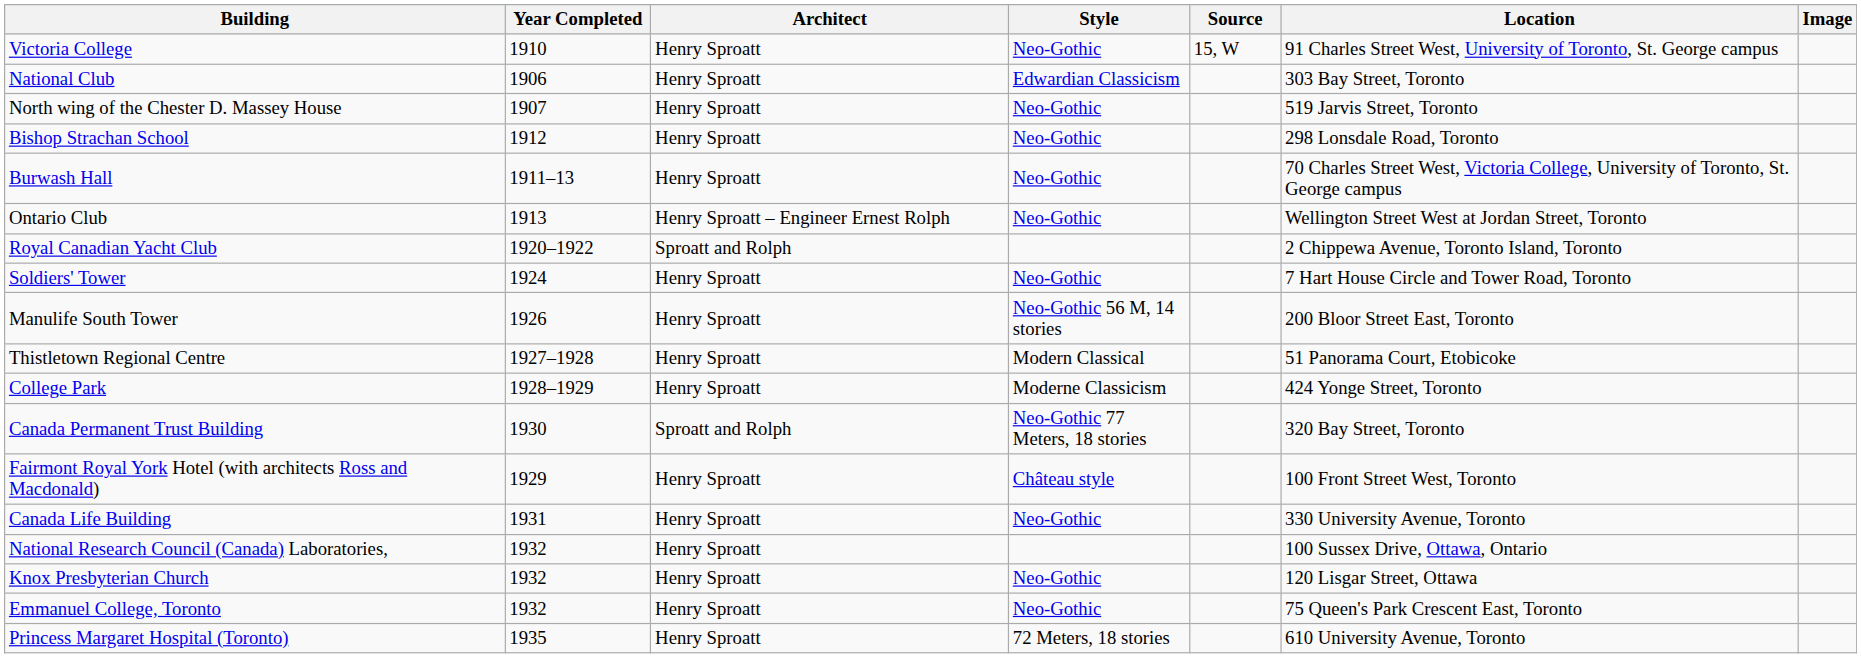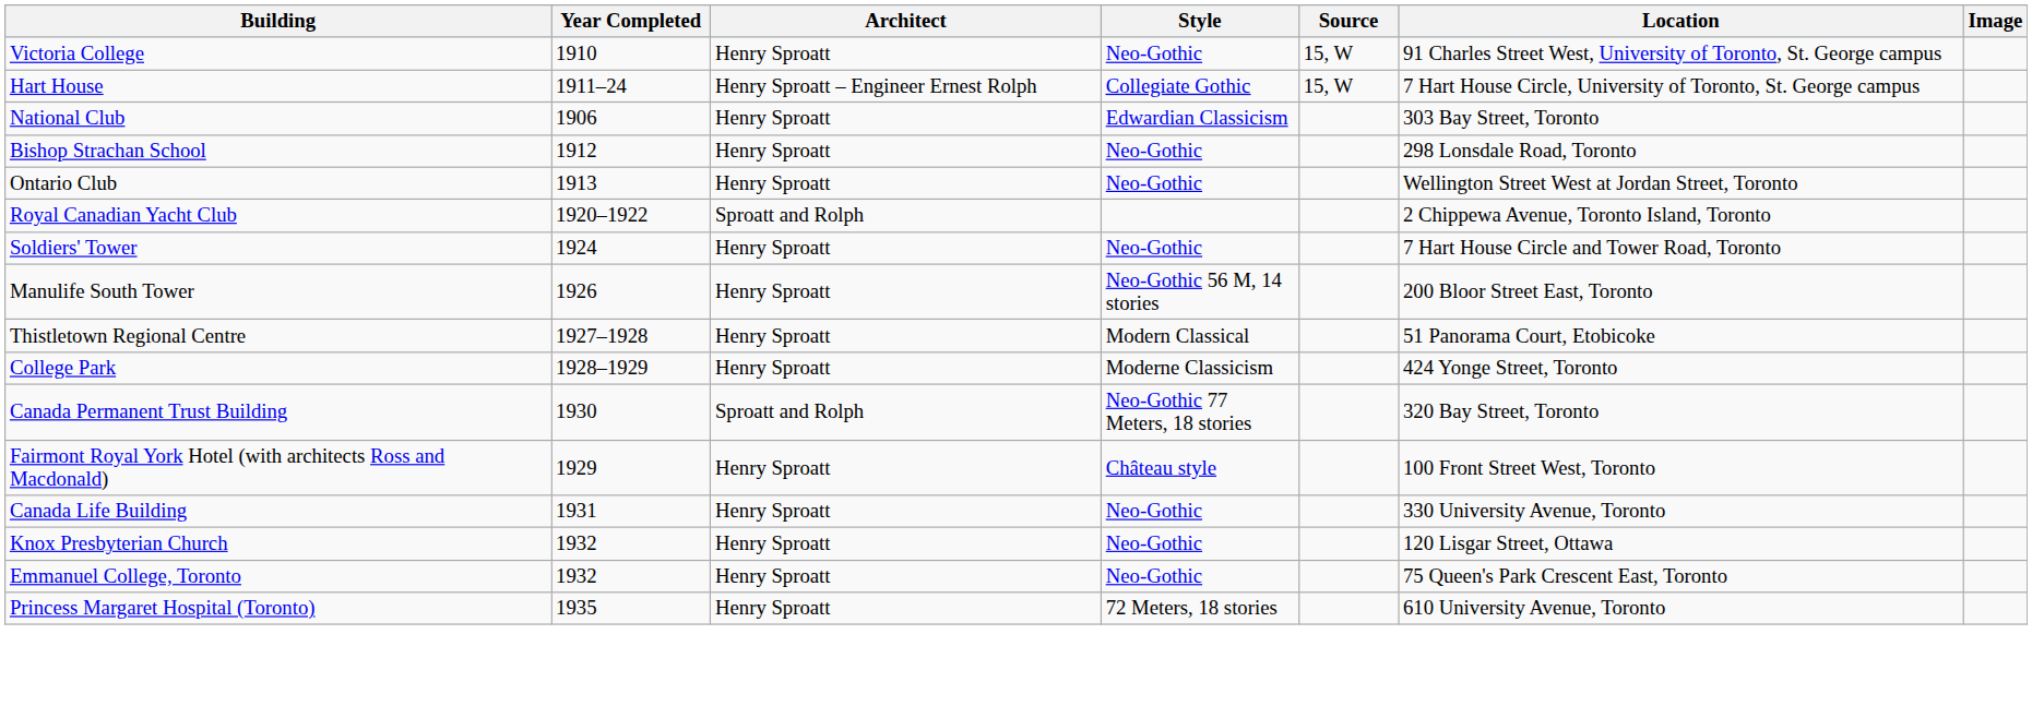+ row: Hart House | 1911–24 | Henry Sproatt – Engineer Ernest Rolph | Collegiate Gothic | 15, W | 7 Hart House Circle, University of Toronto, St. George campus
- row: North wing of the Chester D. Massey House | 1907 | Henry Sproatt | Neo-Gothic | 519 Jarvis Street, Toronto
- row: Burwash Hall | 1911–13 | Henry Sproatt | Neo-Gothic | 70 Charles Street West, Victoria College, University of Toronto, St. George campus
Ontario Club | Architect: Henry Sproatt – Engineer Ernest Rolph -> Henry Sproatt
- row: National Research Council (Canada) Laboratories, | 1932 | Henry Sproatt | 100 Sussex Drive, Ottawa, Ontario
